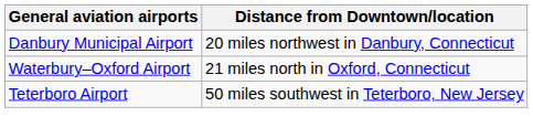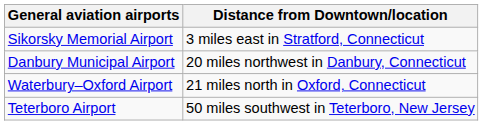+ row: Sikorsky Memorial Airport | 3 miles east in Stratford, Connecticut
